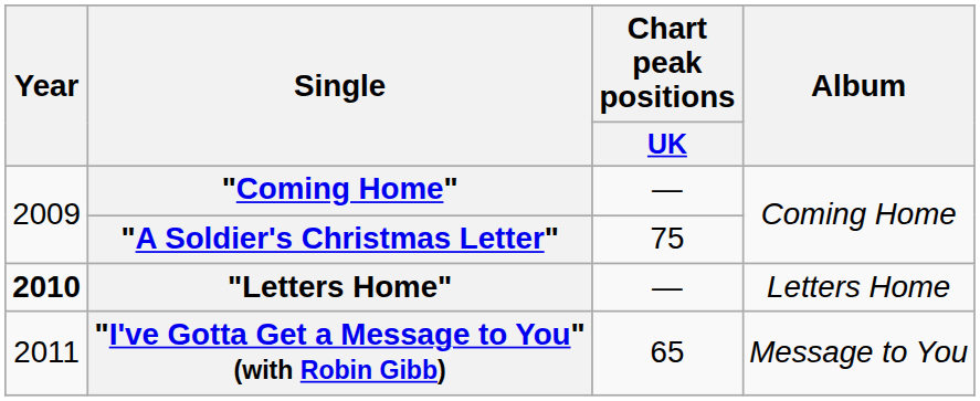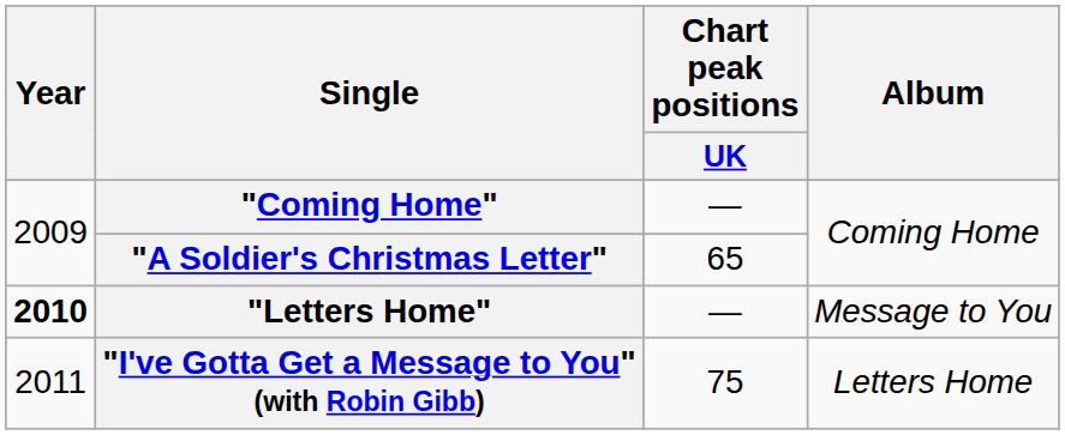"A Soldier's Christmas Letter" | Chart peak positions / UK: 75 -> 65
"Letters Home" | Album: Letters Home -> Message to You
"I've Gotta Get a Message to You" (with Robin Gibb) | Chart peak positions / UK: 65 -> 75
"I've Gotta Get a Message to You" (with Robin Gibb) | Album: Message to You -> Letters Home
